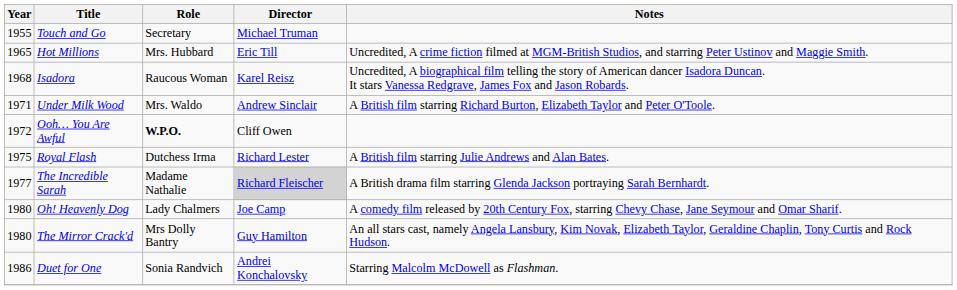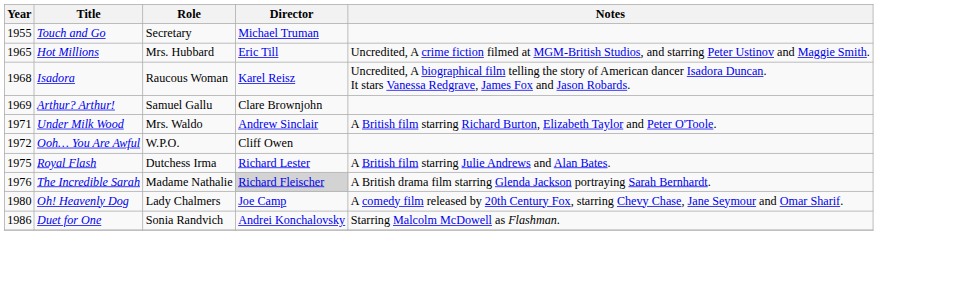+ row: 1969 | Arthur? Arthur! | Samuel Gallu | Clare Brownjohn
Ooh… You Are Awful | Role: bold -> normal
The Incredible Sarah | Year: 1977 -> 1976
- row: 1980 | The Mirror Crack'd | Mrs Dolly Bantry | Guy Hamilton | An all stars cast, namely Angela Lansbury, Kim Novak, Elizabeth Taylor, Geraldine Chaplin, Tony Curtis and Rock Hudson.
